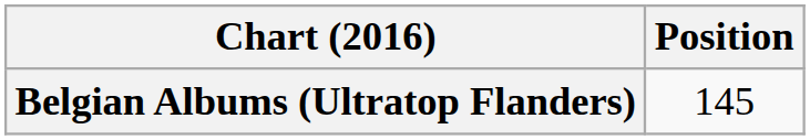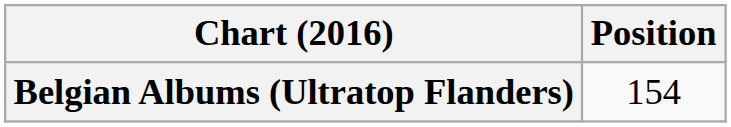Belgian Albums (Ultratop Flanders) | Position: 145 -> 154
